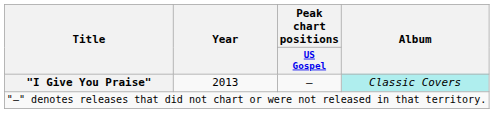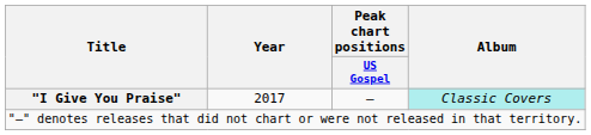"I Give You Praise" | Year: 2013 -> 2017
